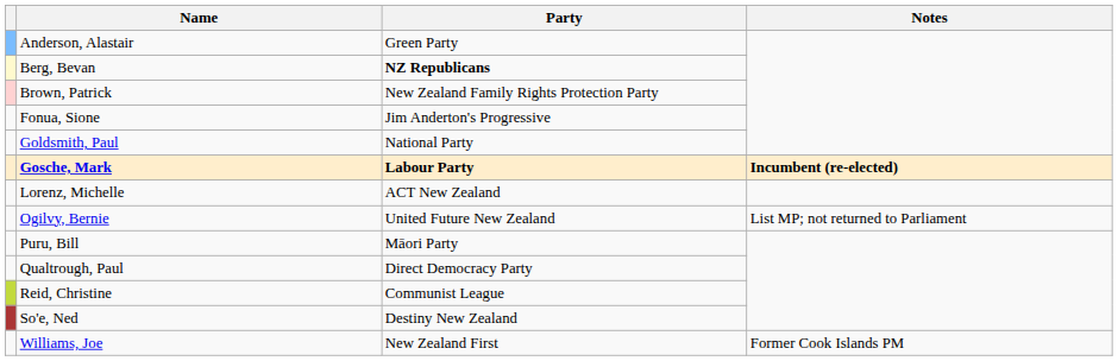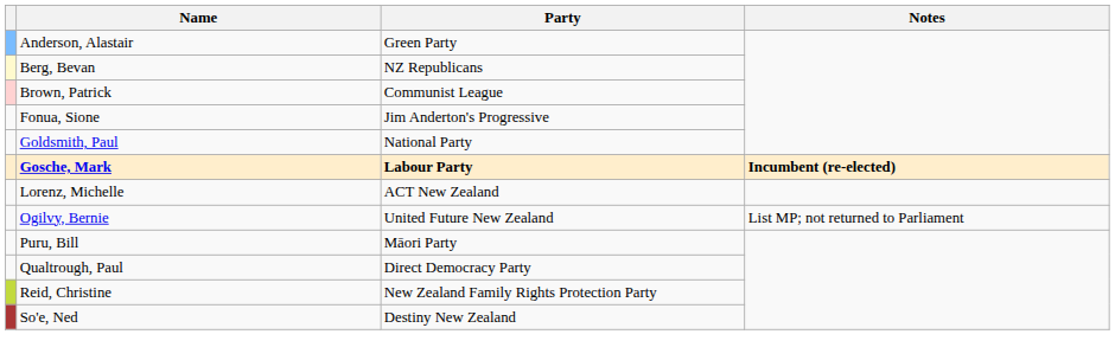Berg, Bevan | Party: bold -> normal
Brown, Patrick | Party: New Zealand Family Rights Protection Party -> Communist League
Reid, Christine | Party: Communist League -> New Zealand Family Rights Protection Party
- row: Williams, Joe | New Zealand First | Former Cook Islands PM
